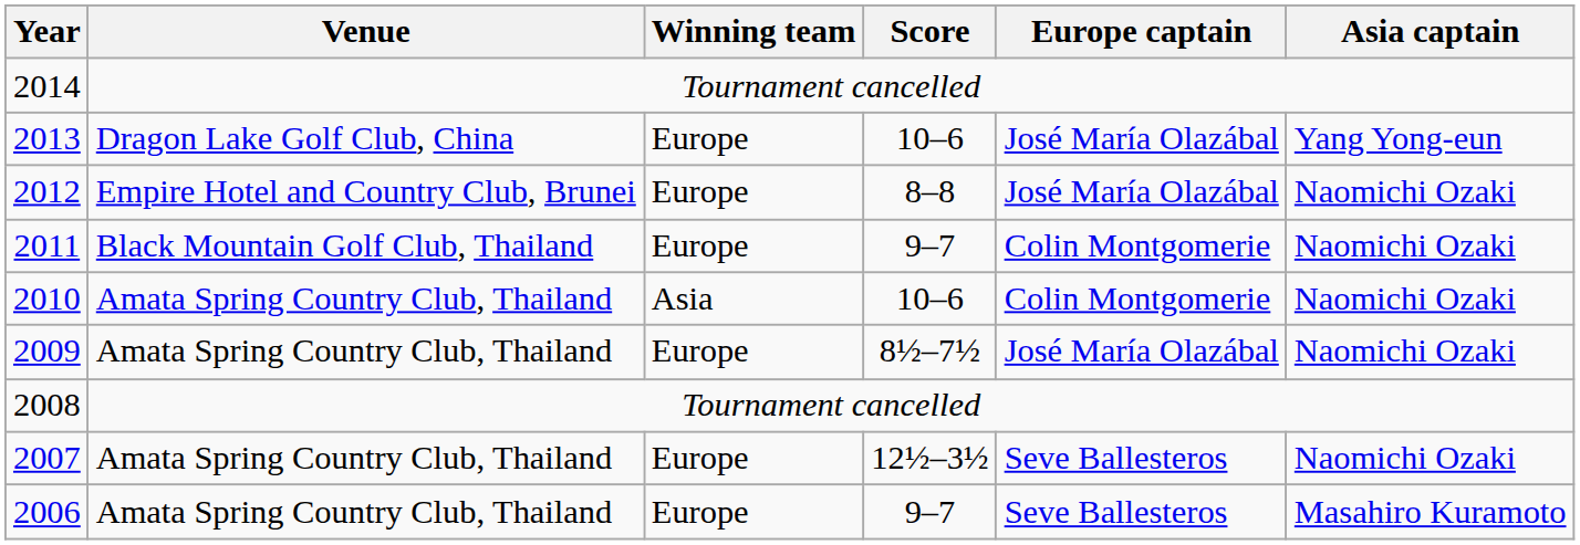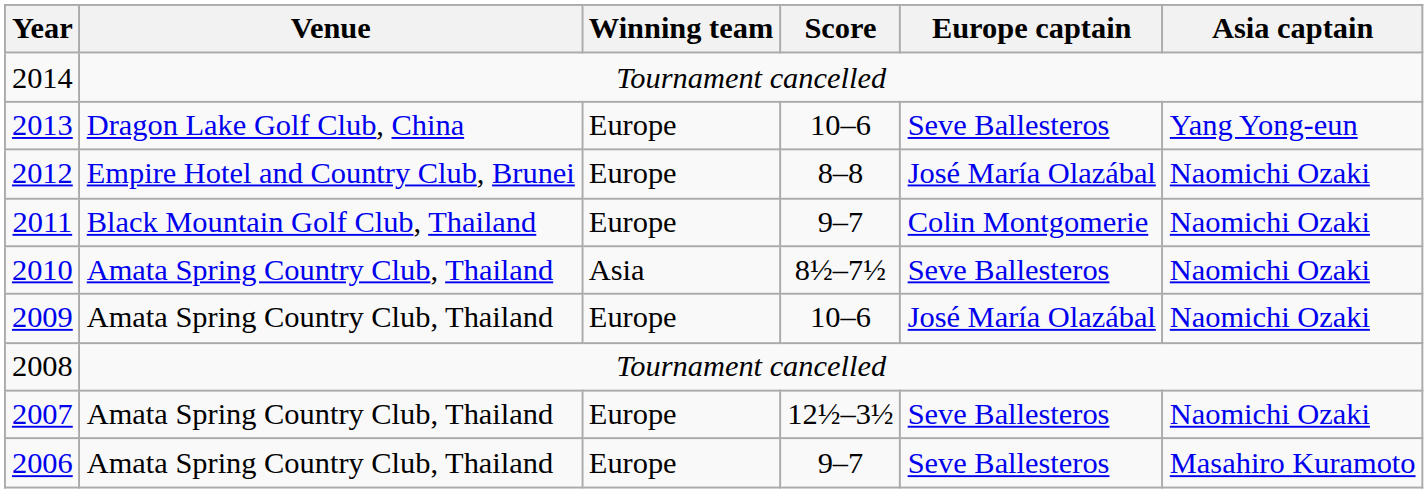2013 | Europe captain: José María Olazábal -> Seve Ballesteros
2010 | Score: 10–6 -> 8½–7½
2010 | Europe captain: Colin Montgomerie -> Seve Ballesteros
2009 | Score: 8½–7½ -> 10–6
